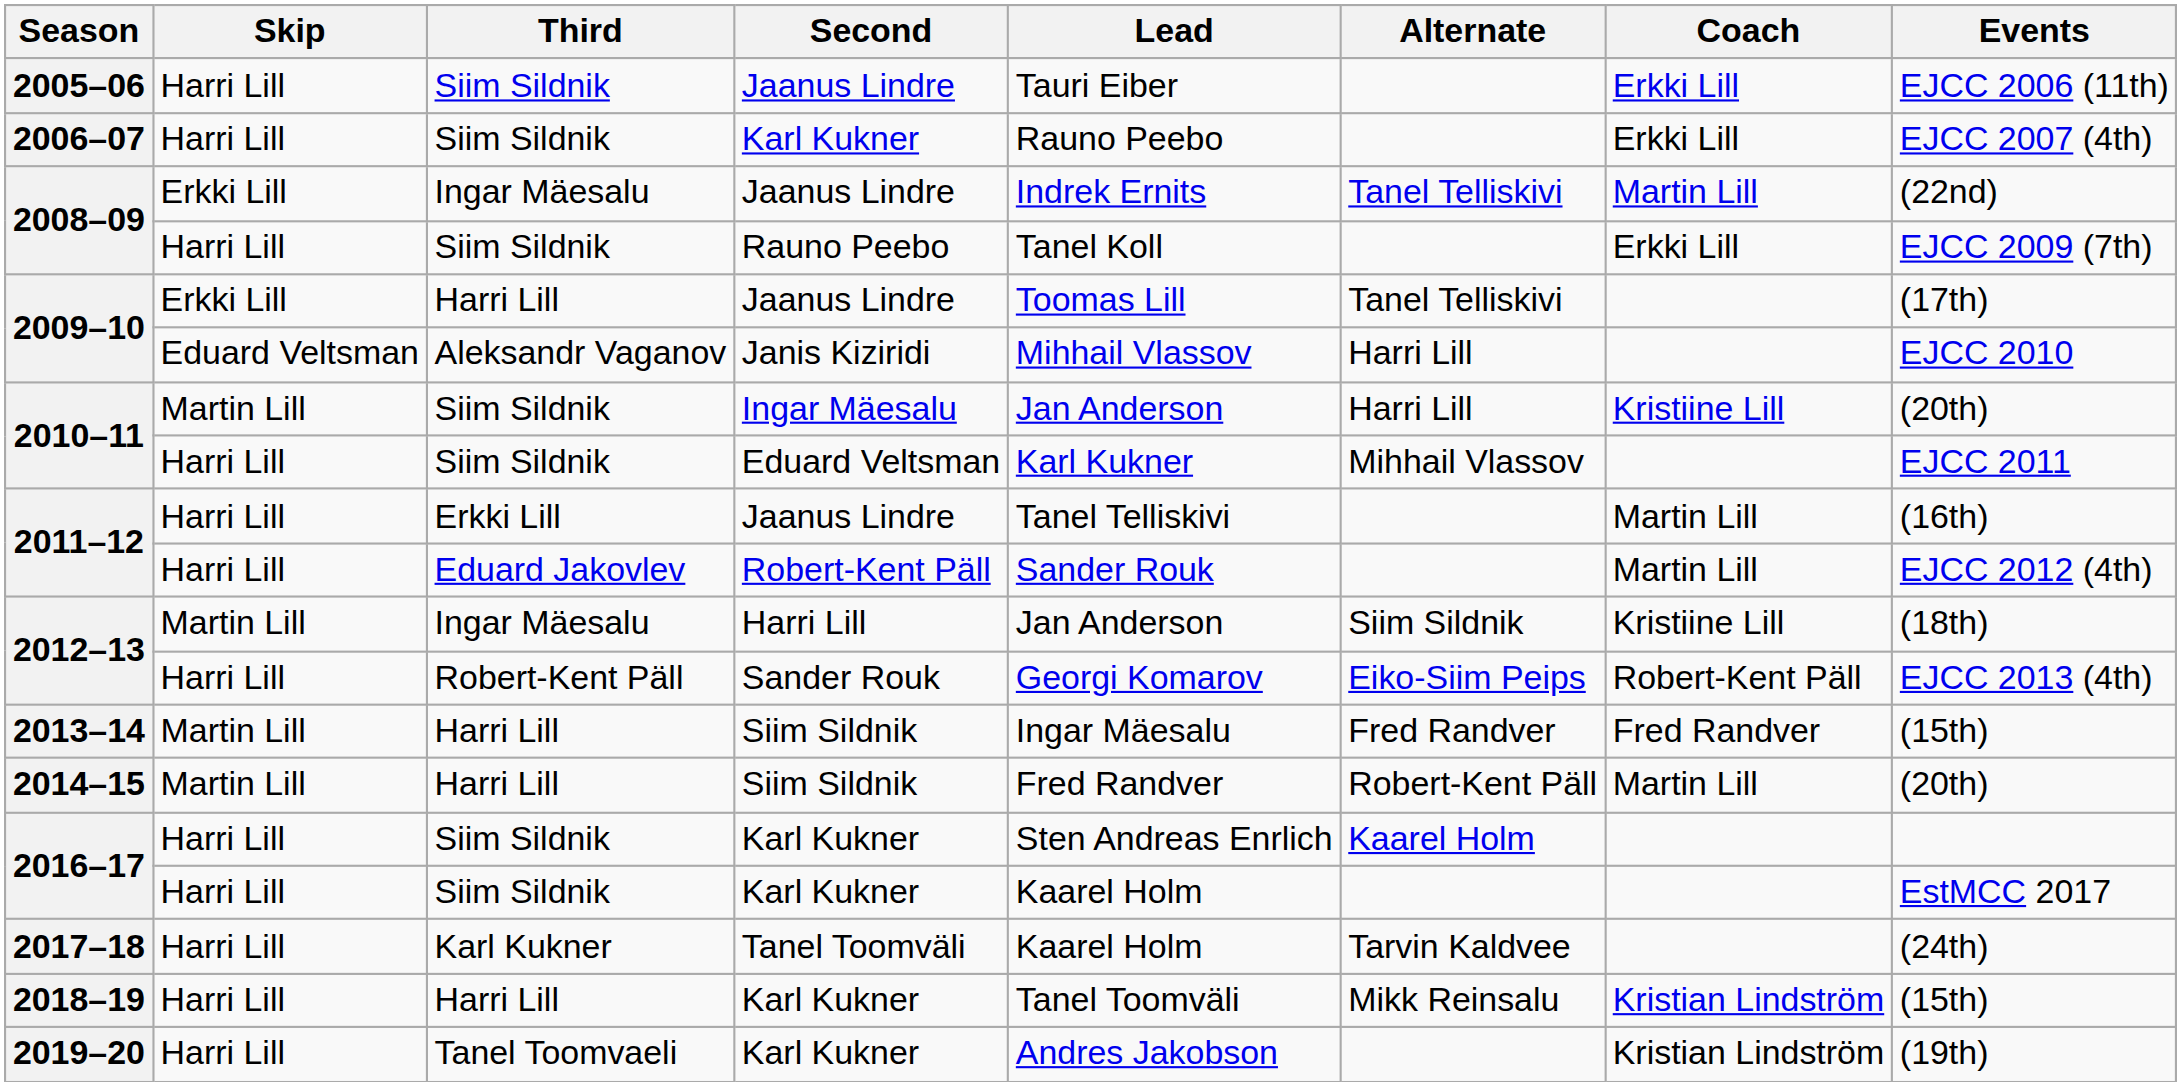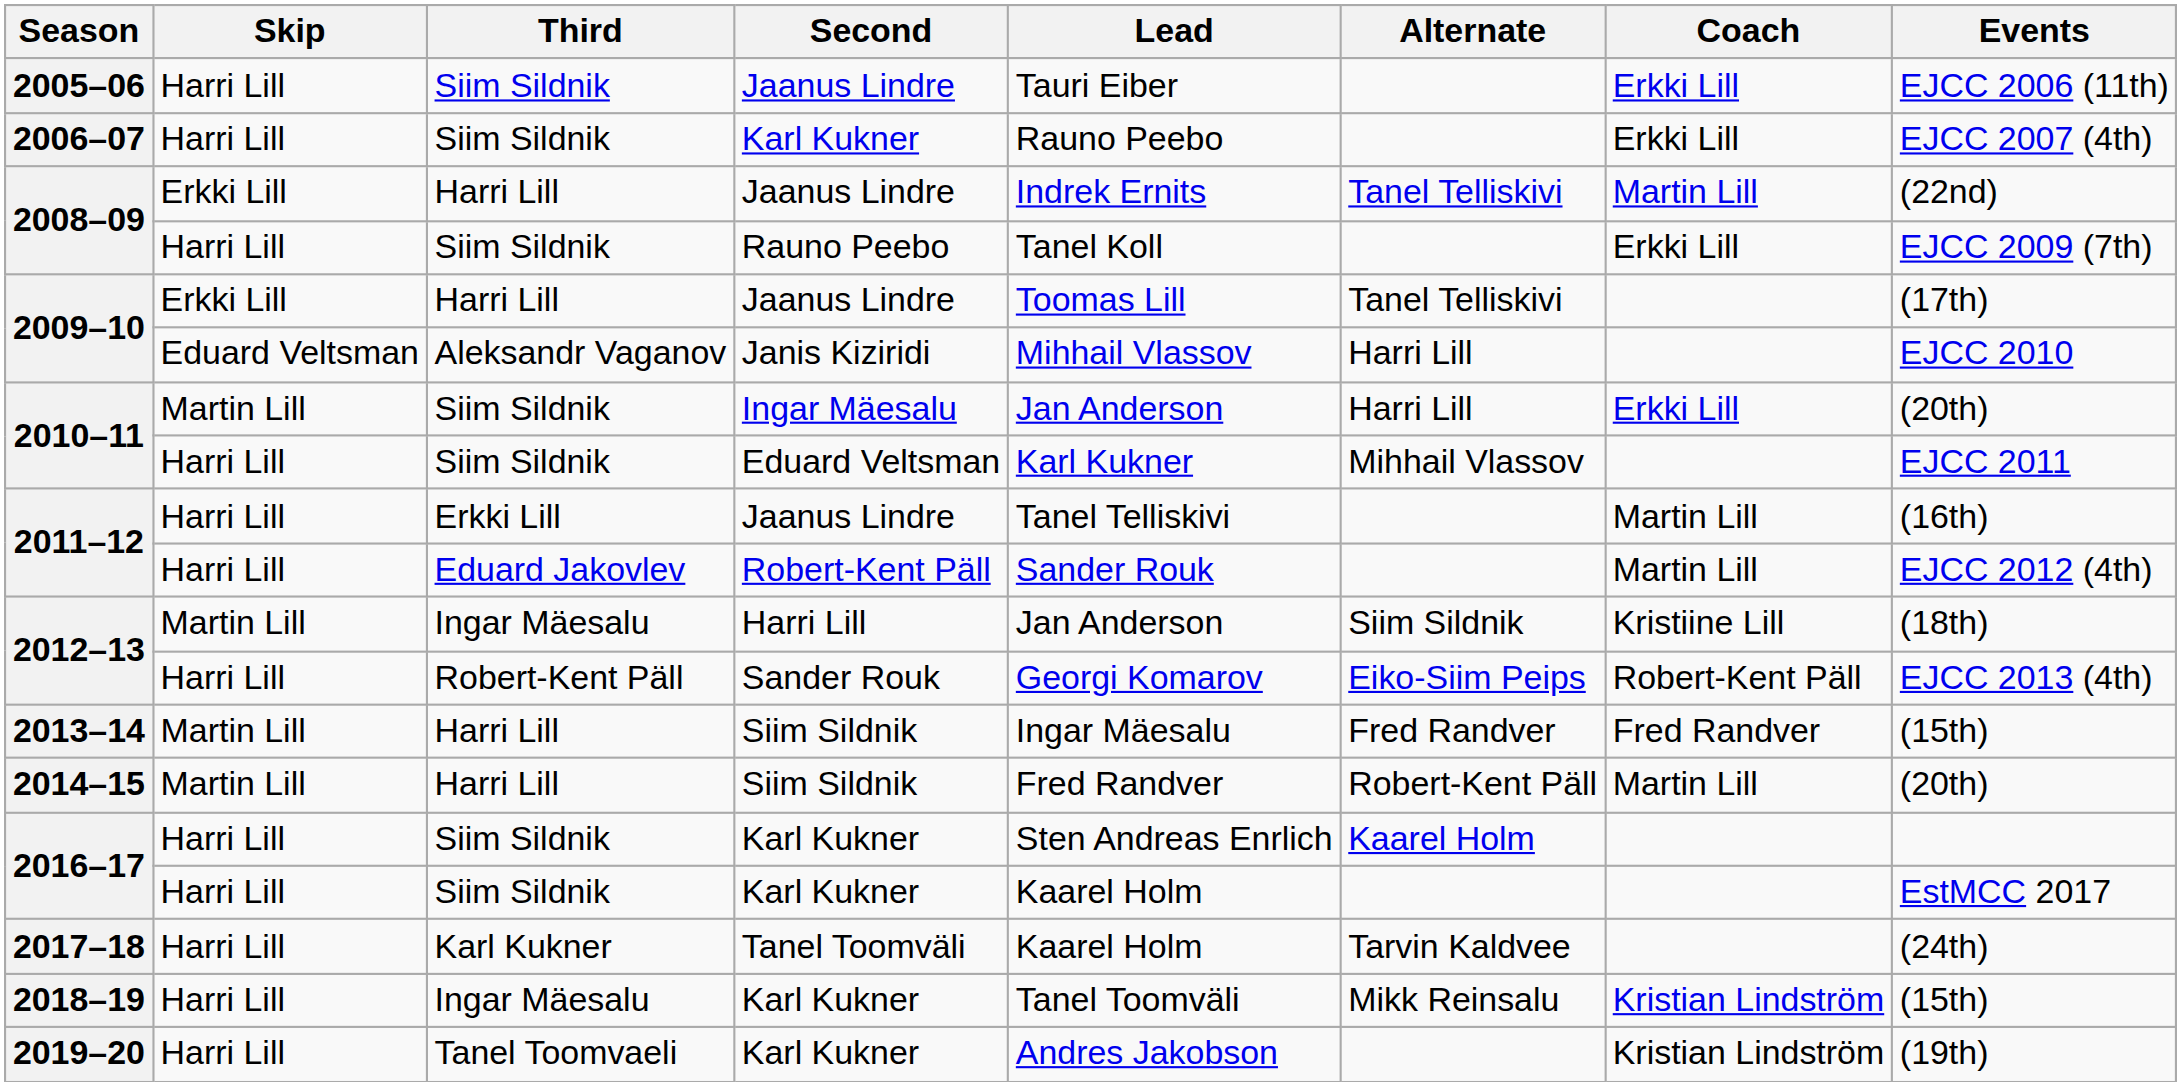2008–09 / Jaanus Lindre | Third: Ingar Mäesalu -> Harri Lill
2010–11 / Ingar Mäesalu | Coach: Kristiine Lill -> Erkki Lill
2018–19 | Third: Harri Lill -> Ingar Mäesalu
